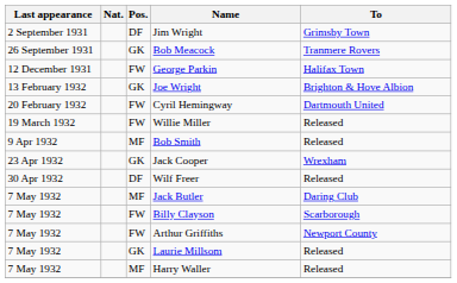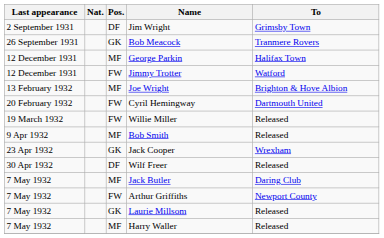George Parkin | Pos.: FW -> MF
+ row: 12 December 1931 | FW | Jimmy Trotter | Watford
Joe Wright | Pos.: GK -> MF
- row: 7 May 1932 | FW | Billy Clayson | Scarborough
